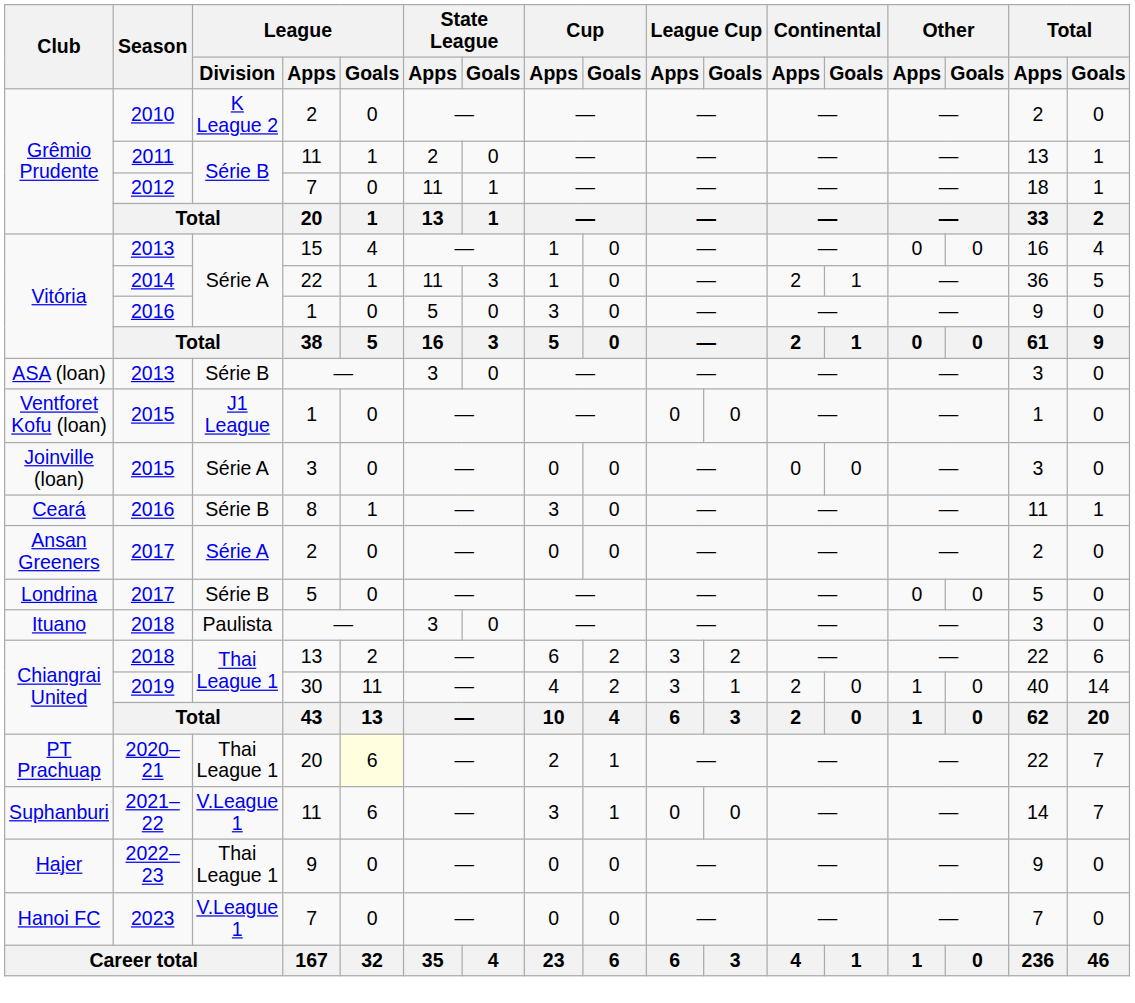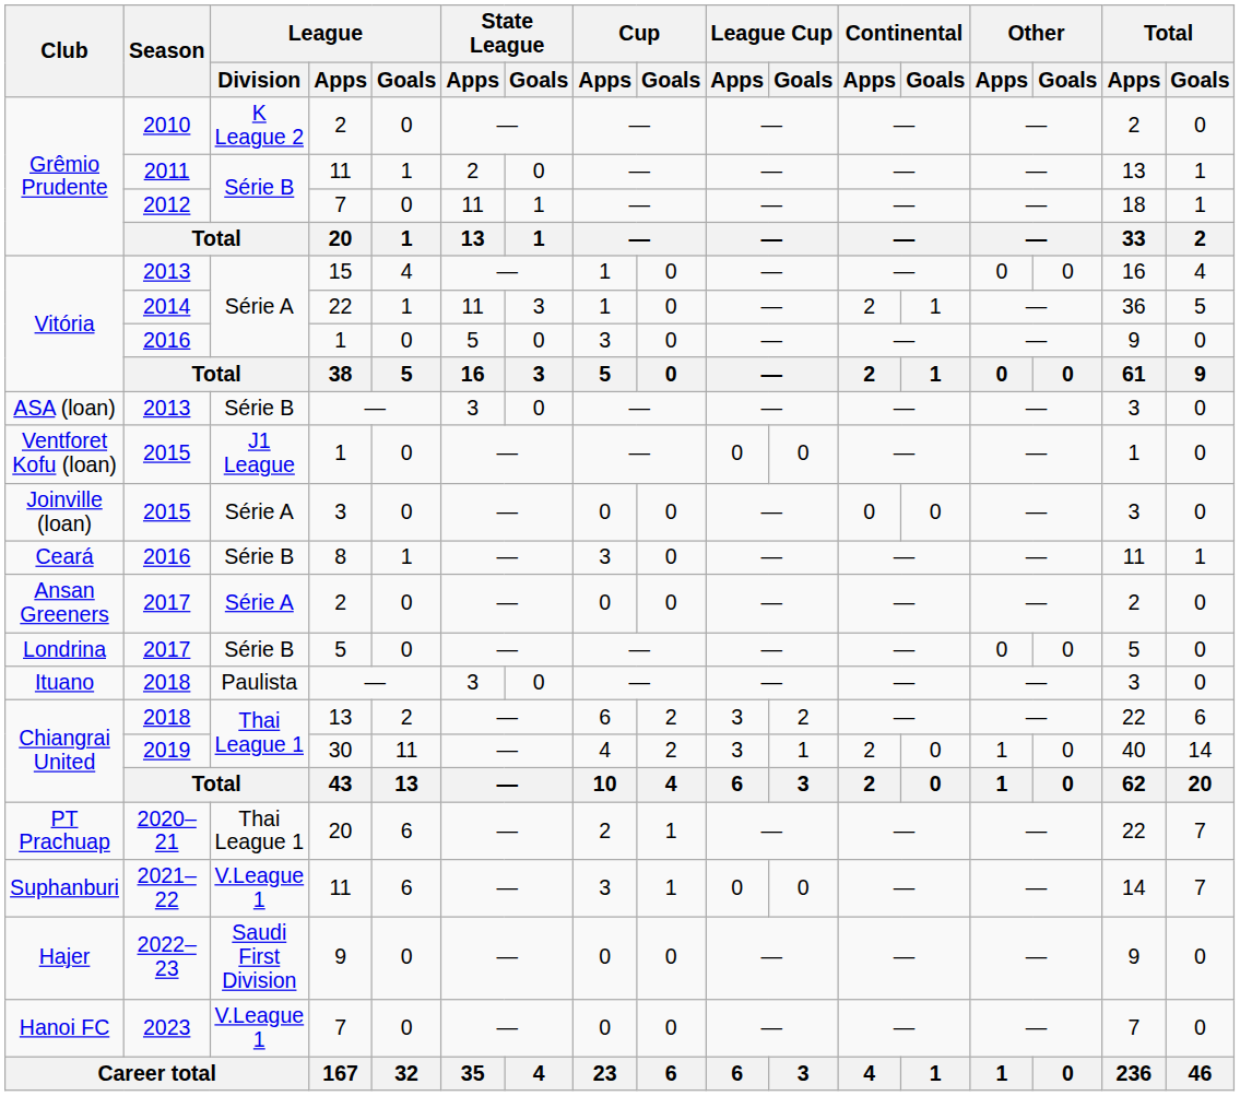PT Prachuap | League / Goals: lightyellow background -> no background
Hajer | League / Division: Thai League 1 -> Saudi First Division
